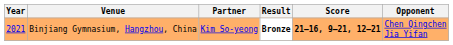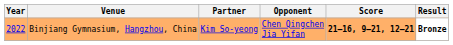columns swapped: Opponent <-> Result
Binjiang Gymnasium, Hangzhou, China | Year: 2021 -> 2022
